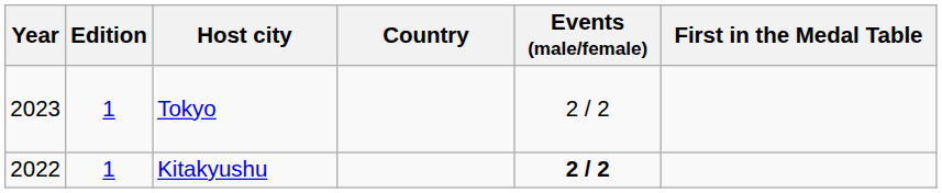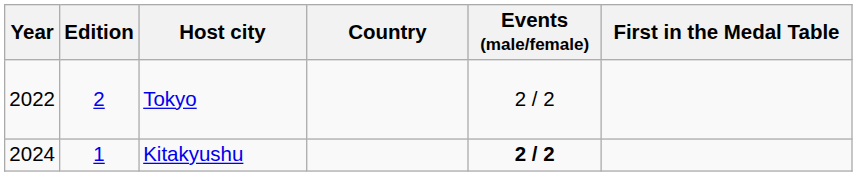Tokyo | Year: 2023 -> 2022
Tokyo | Edition: 1 -> 2
Kitakyushu | Year: 2022 -> 2024
